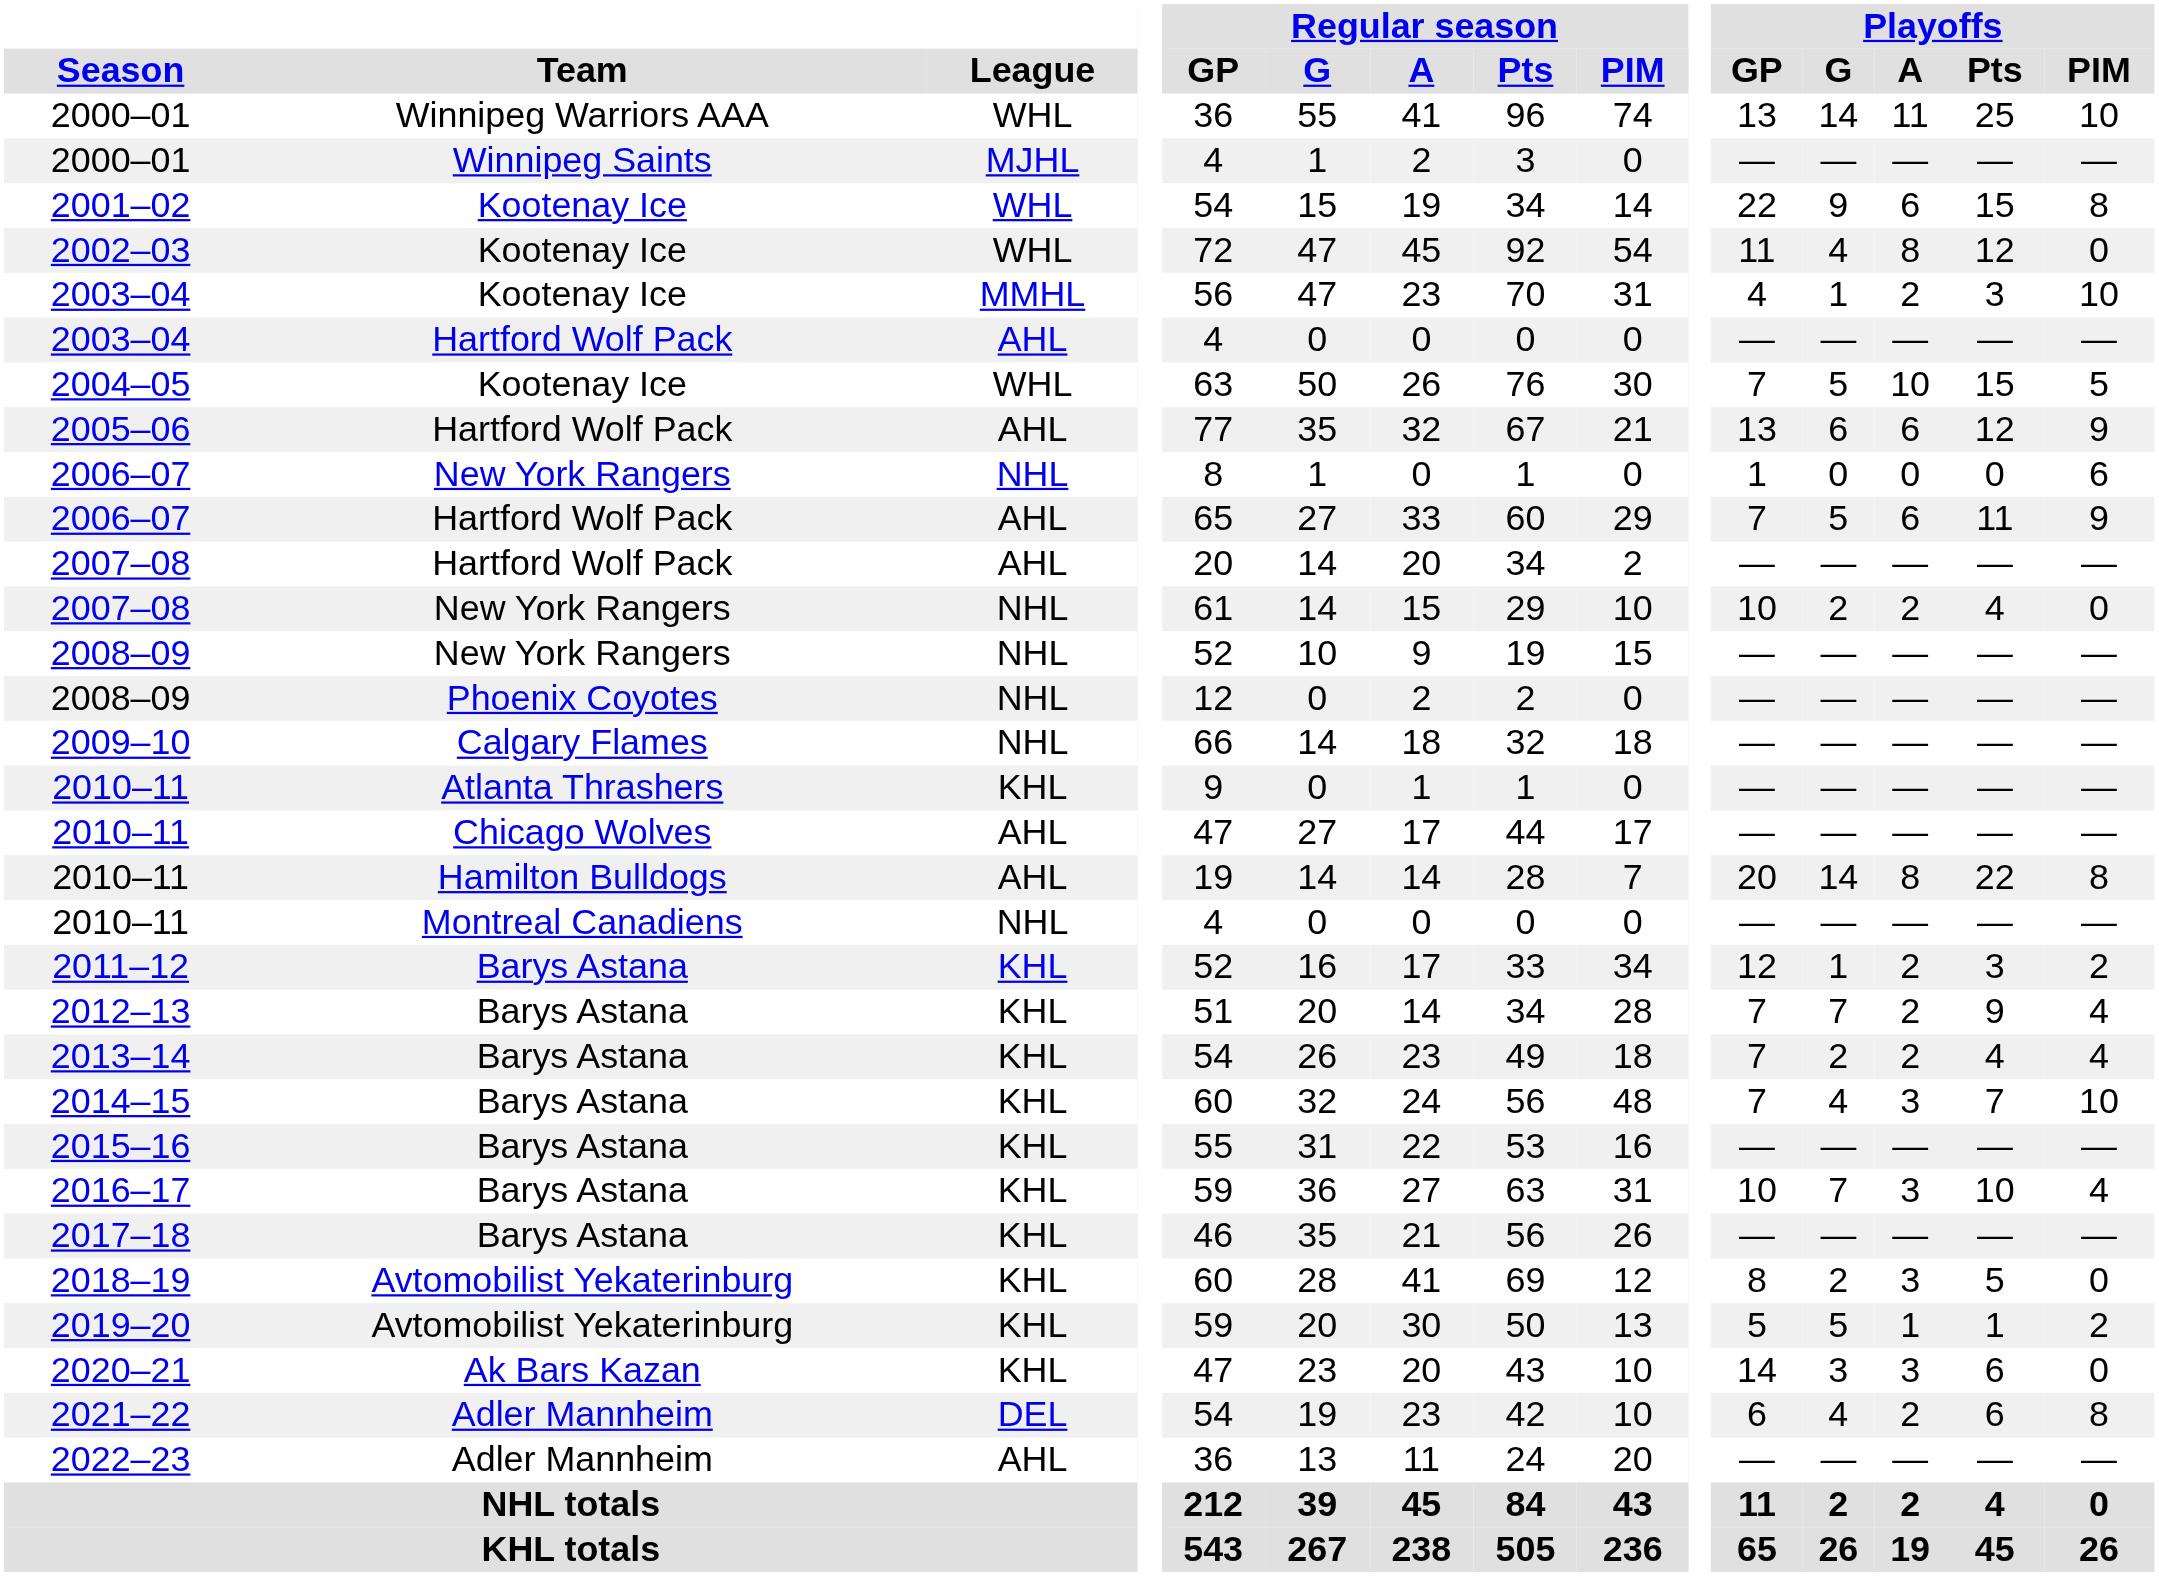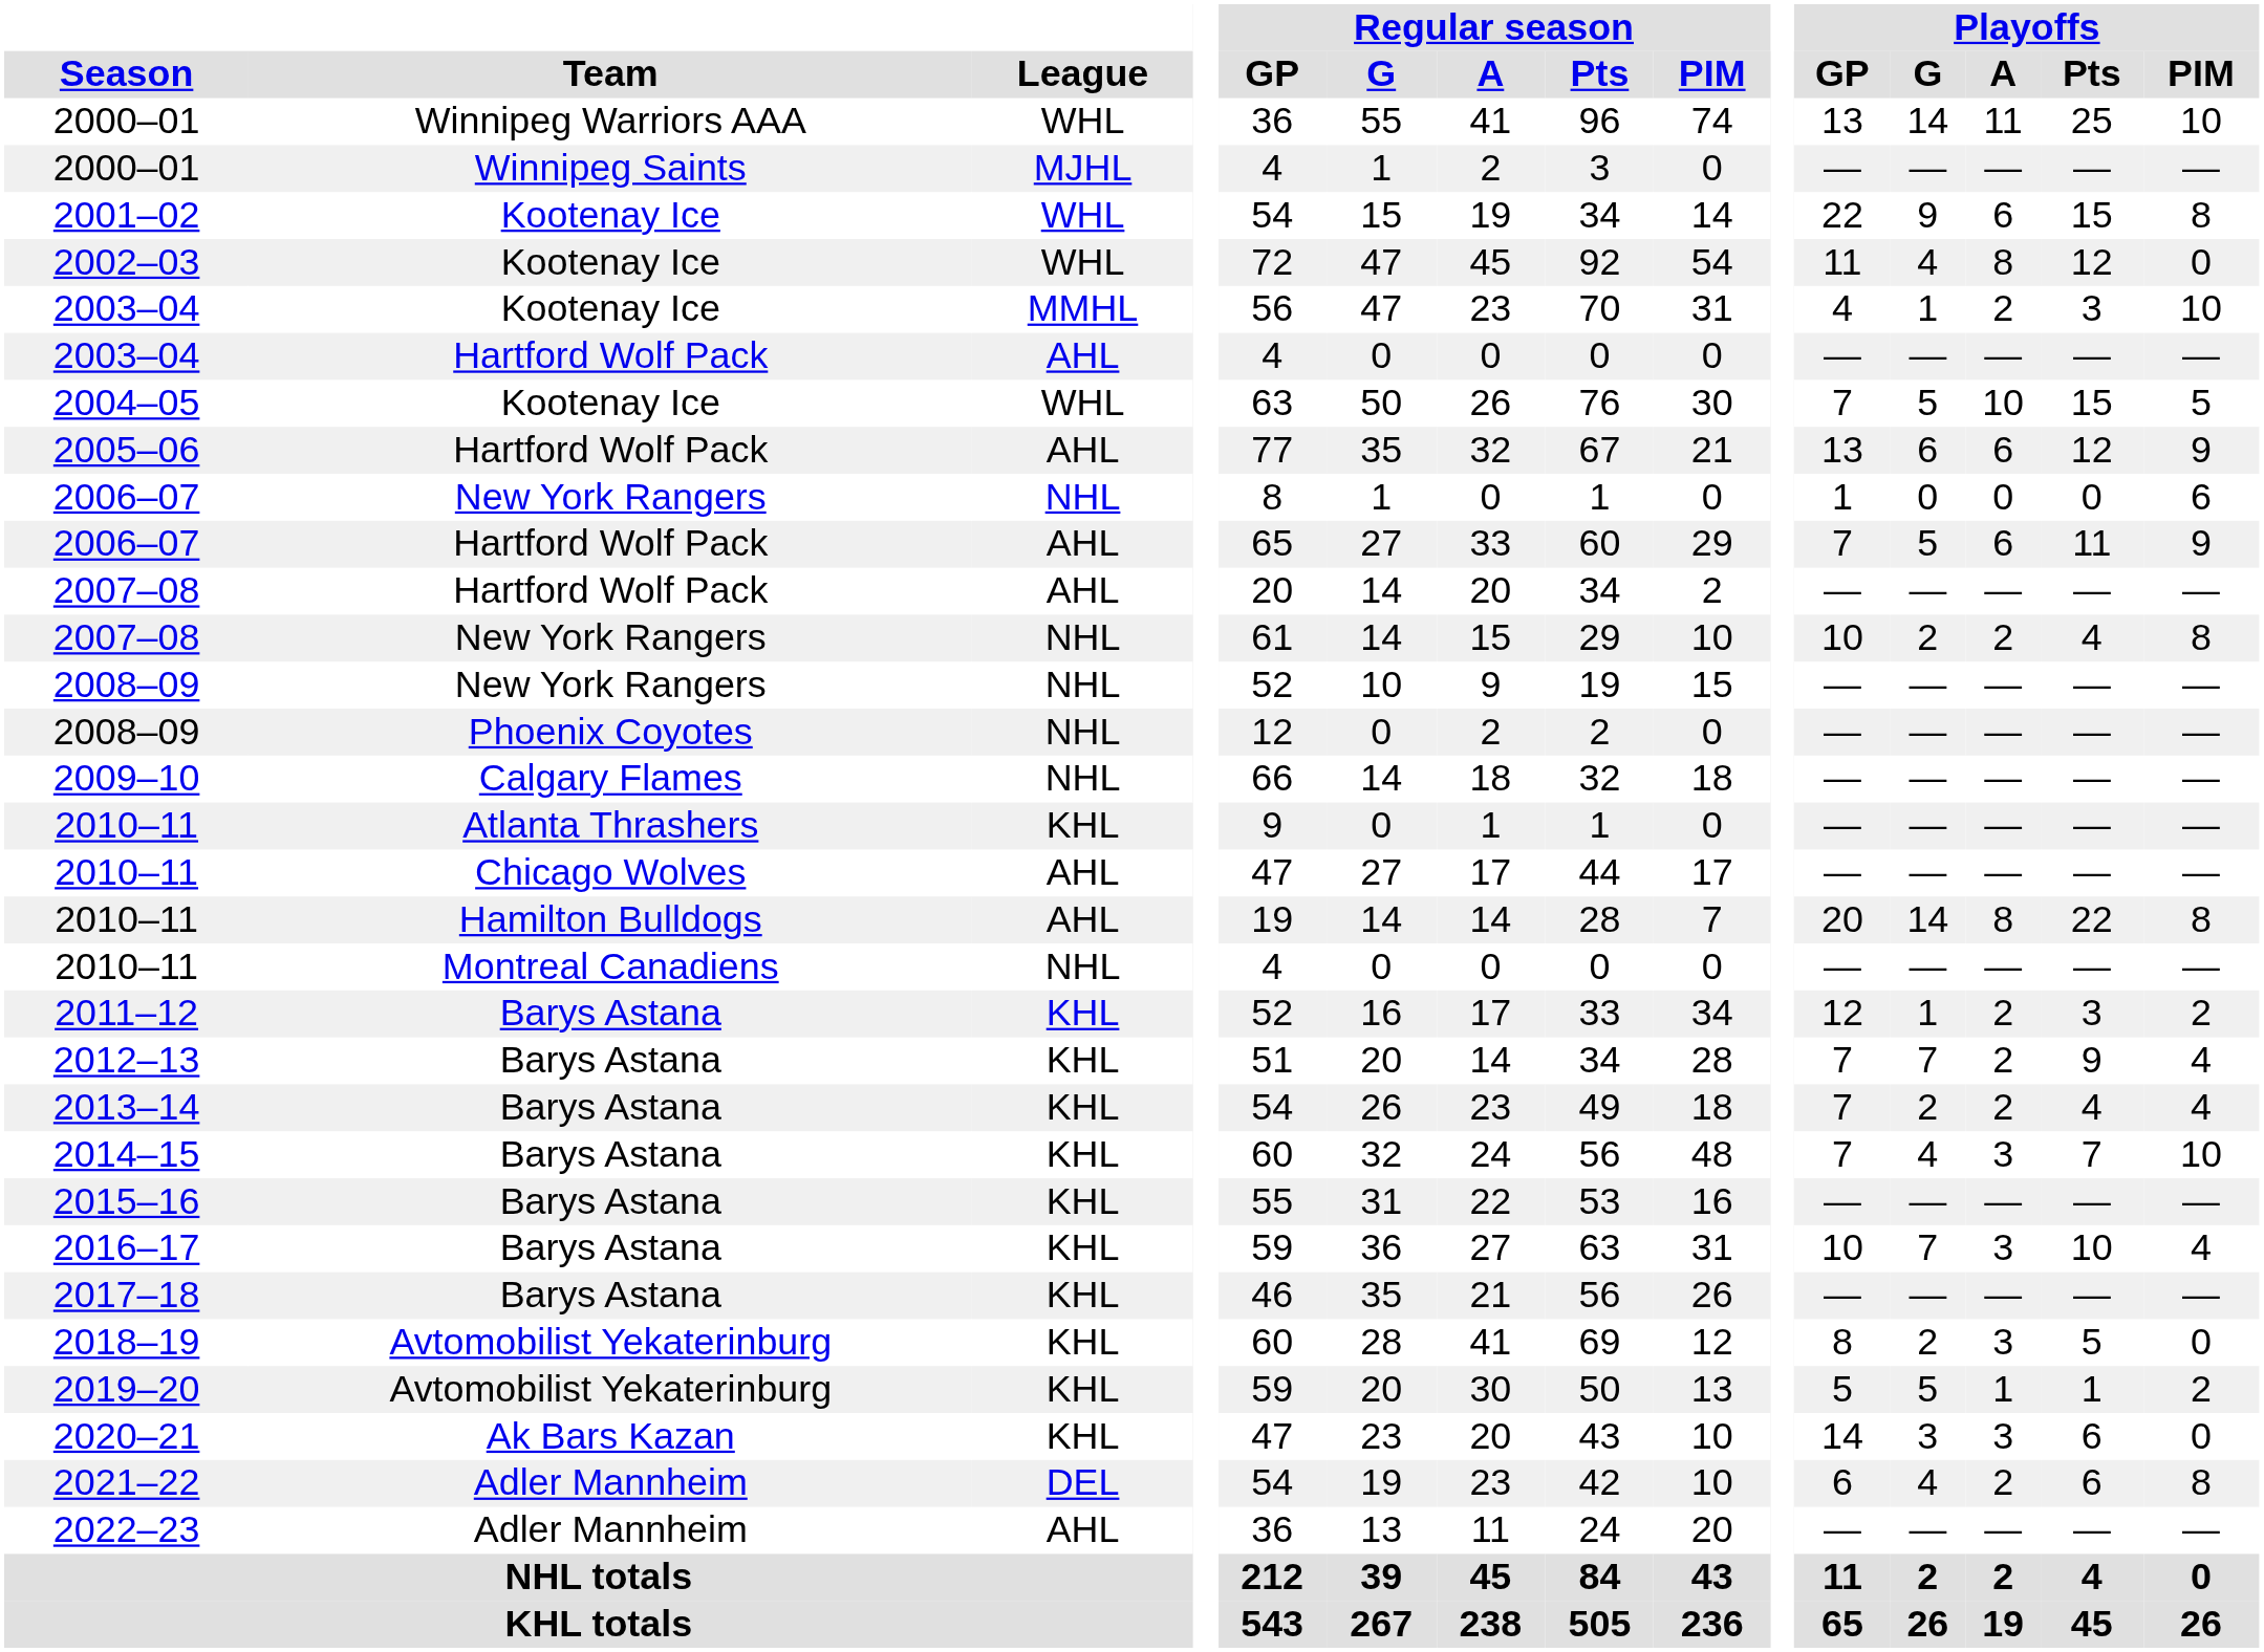2007–08 / New York Rangers | Playoffs / PIM: 0 -> 8
